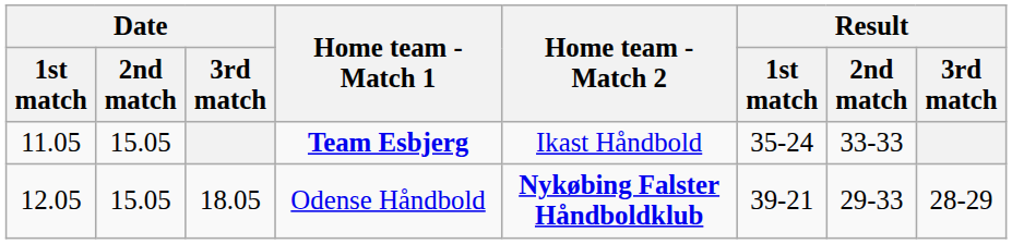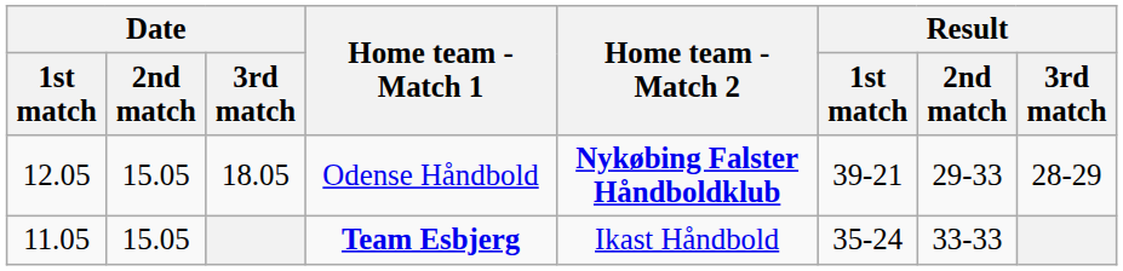rows swapped: Team Esbjerg <-> Odense Håndbold
